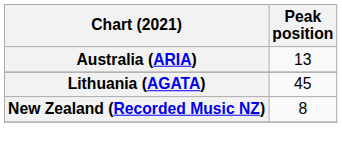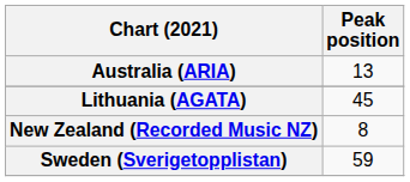+ row: Sweden (Sverigetopplistan) | 59
